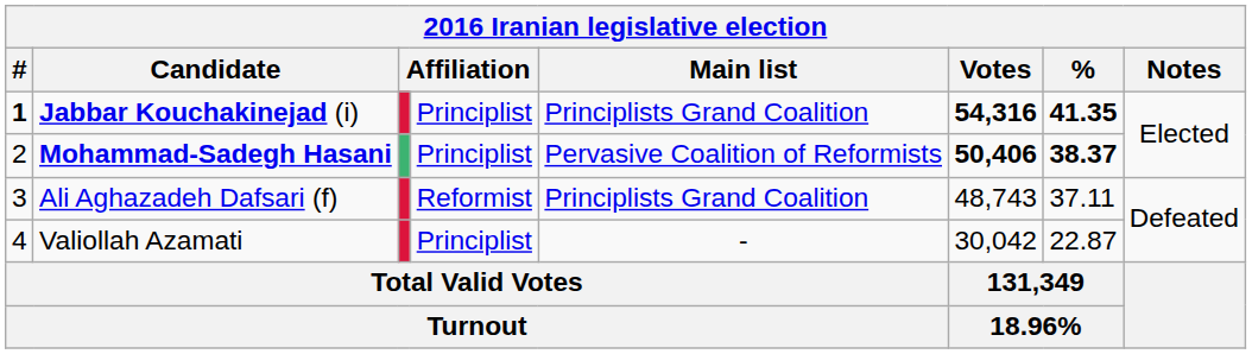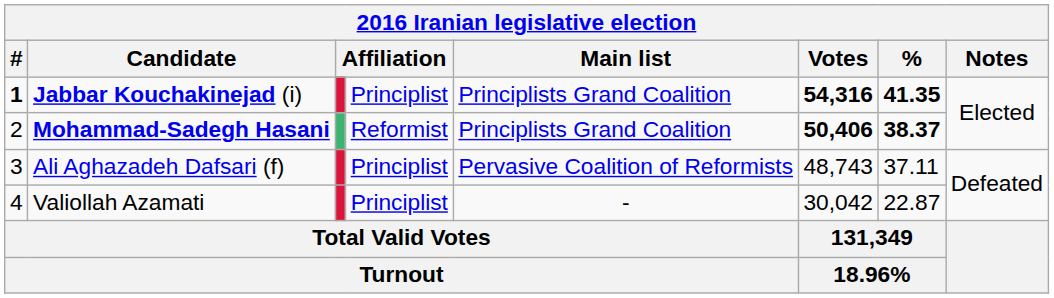Mohammad-Sadegh Hasani | column 4: Principlist -> Reformist
Mohammad-Sadegh Hasani | Main list: Pervasive Coalition of Reformists -> Principlists Grand Coalition
Ali Aghazadeh Dafsari (f) | column 4: Reformist -> Principlist
Ali Aghazadeh Dafsari (f) | Main list: Principlists Grand Coalition -> Pervasive Coalition of Reformists
